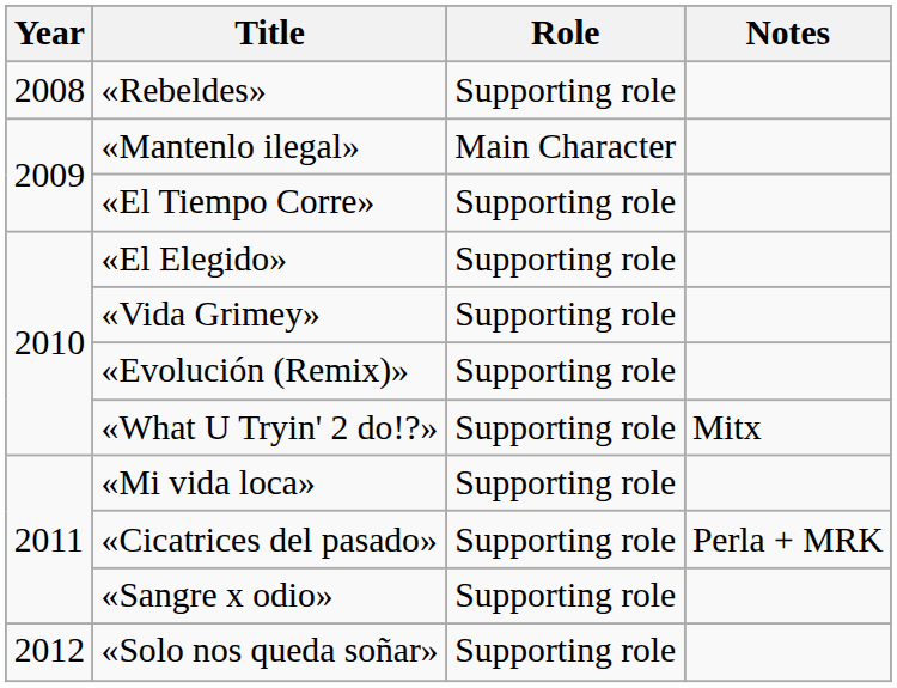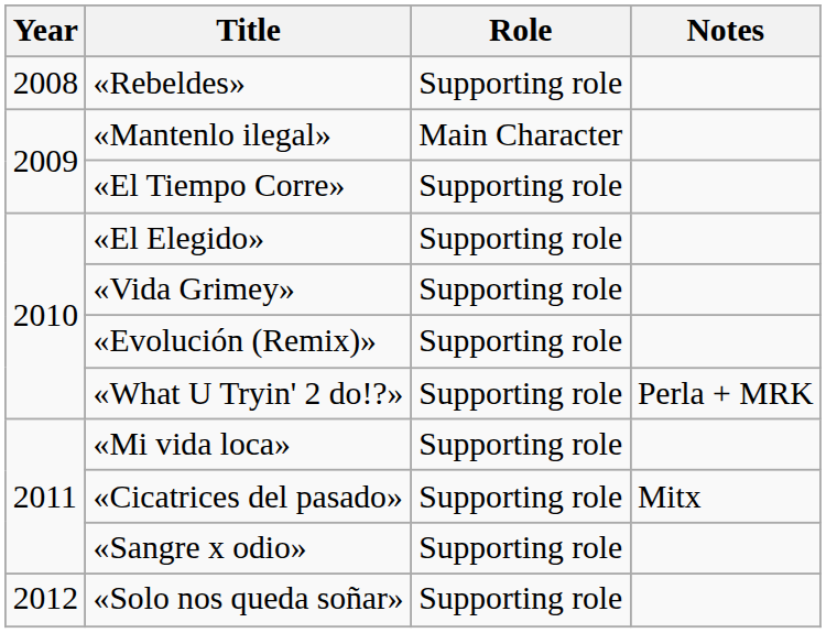«What U Tryin' 2 do!?» | Notes: Mitx -> Perla + MRK
«Cicatrices del pasado» | Notes: Perla + MRK -> Mitx
